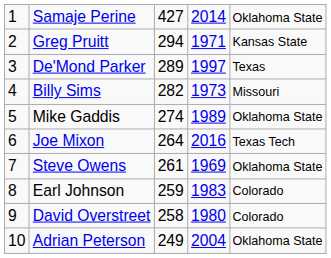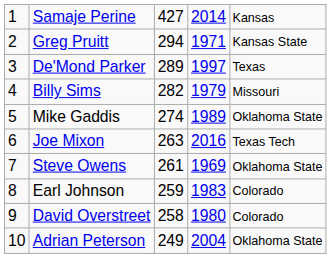Samaje Perine | column 5: Oklahoma State -> Kansas
Billy Sims | column 4: 1973 -> 1979
Joe Mixon | column 3: 264 -> 263
